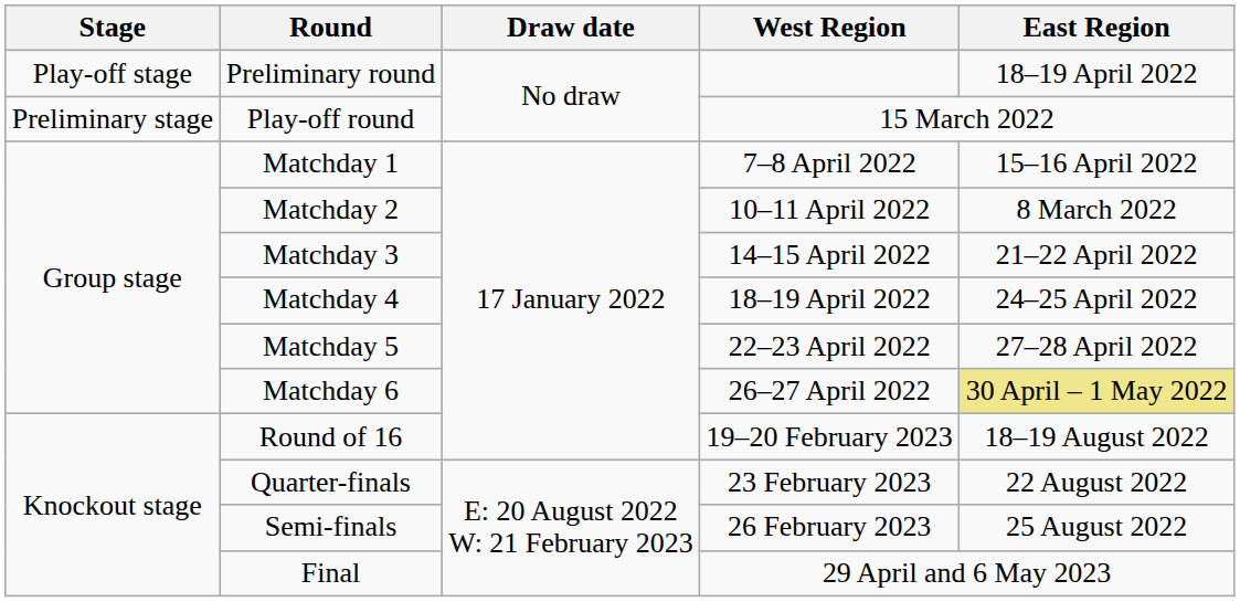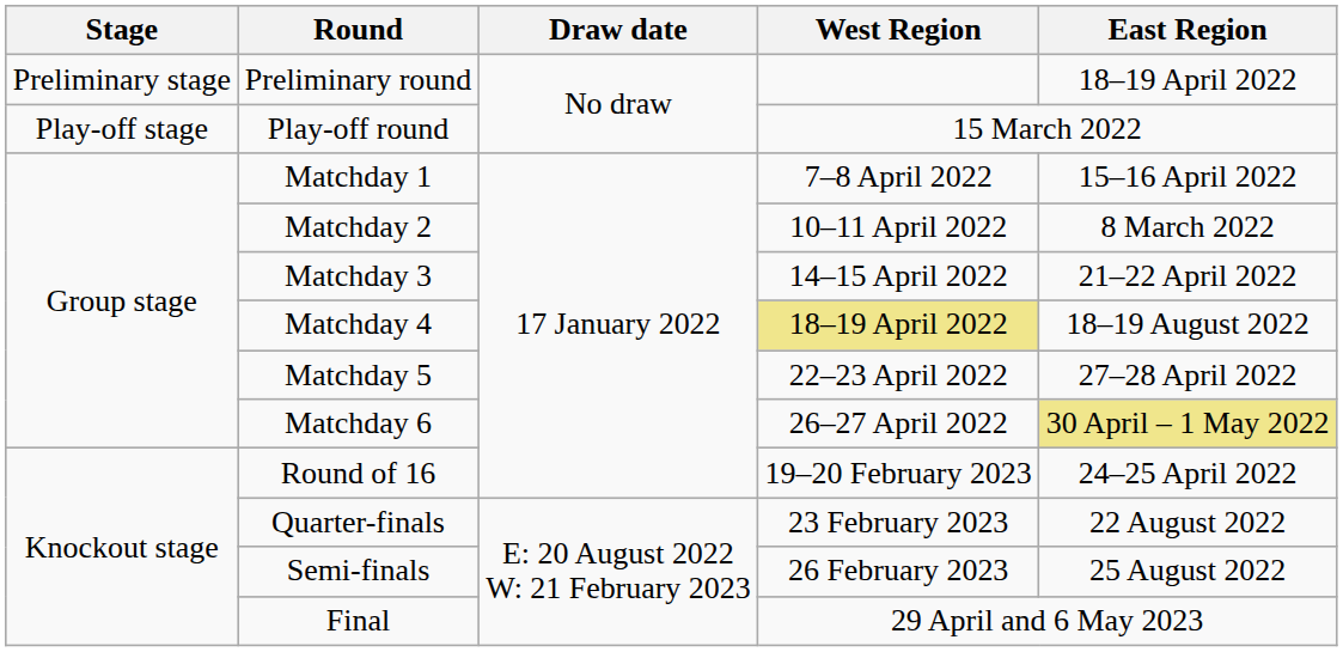Preliminary round | Stage: Play-off stage -> Preliminary stage
Play-off round | Stage: Preliminary stage -> Play-off stage
Matchday 4 | West Region: no background -> khaki background
Matchday 4 | East Region: 24–25 April 2022 -> 18–19 August 2022
Round of 16 | East Region: 18–19 August 2022 -> 24–25 April 2022
